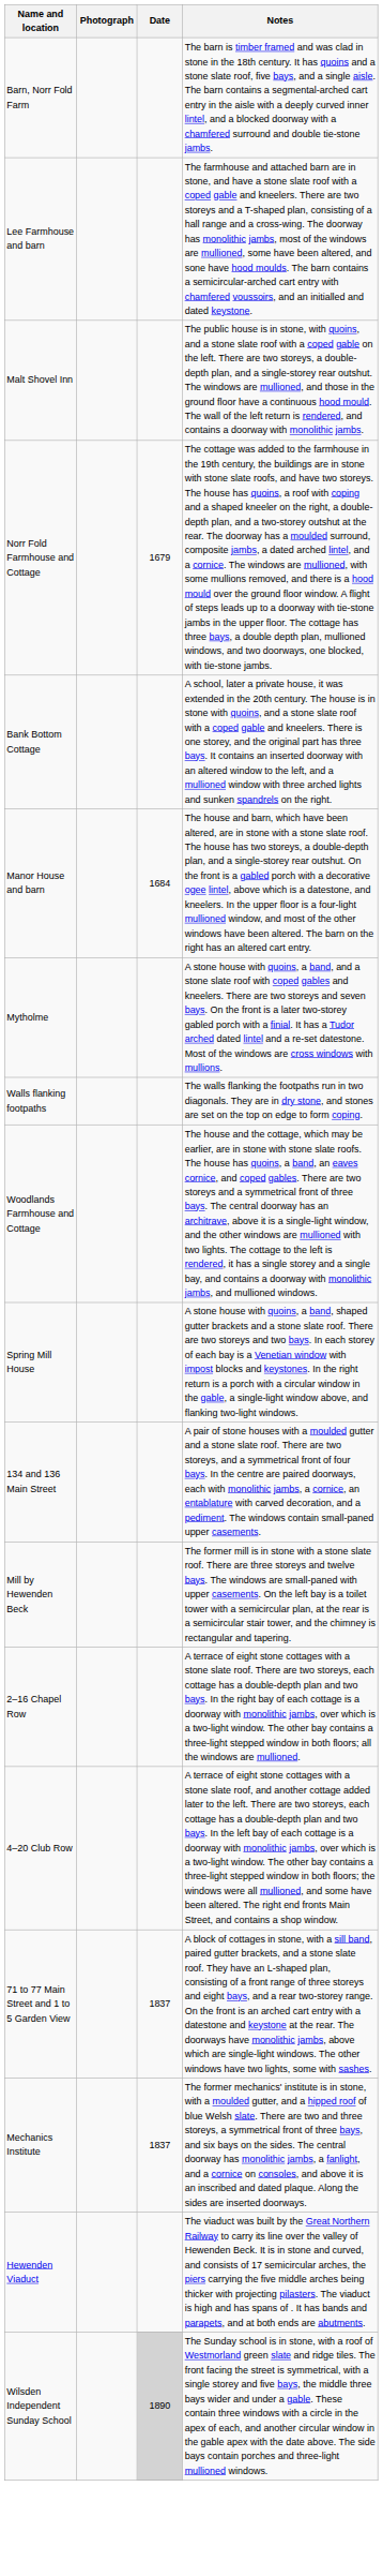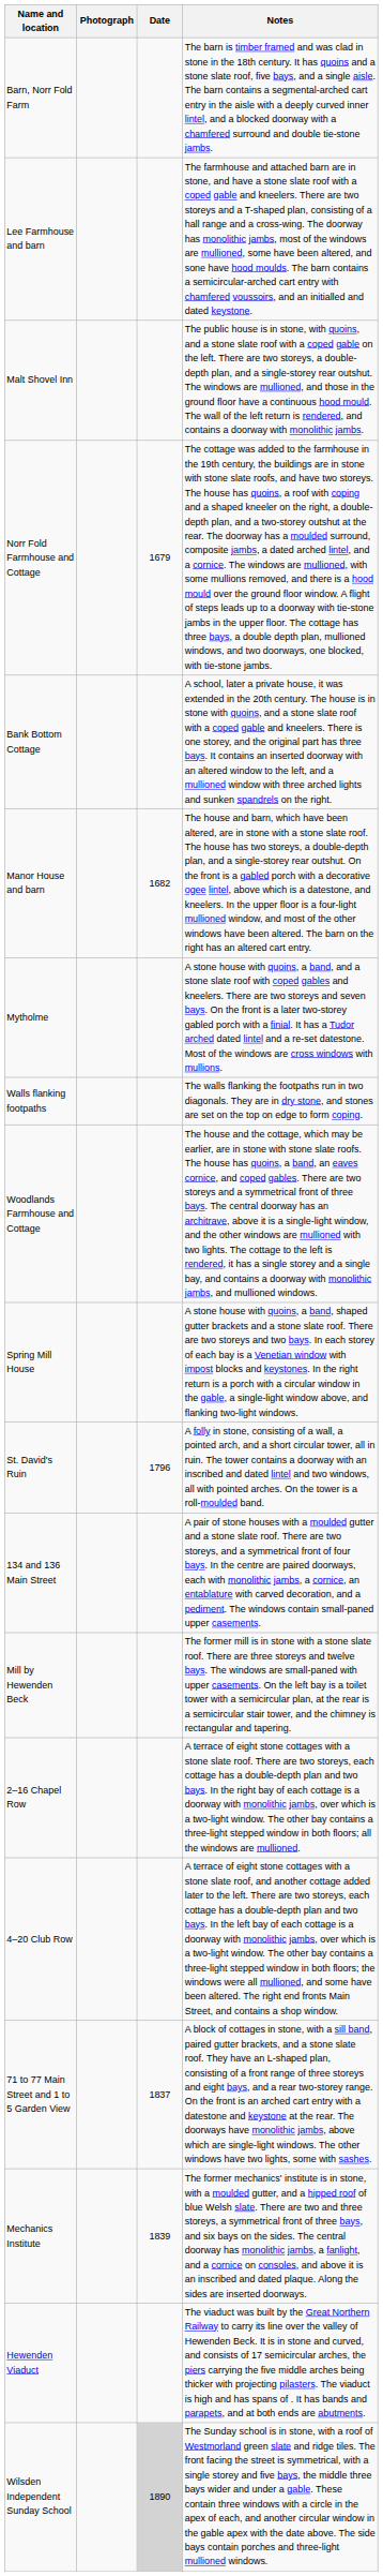Manor House and barn | Date: 1684 -> 1682
+ row: St. David's Ruin | 1796 | A folly in stone, consisting of a wall, a pointed arch, and a short circular tower, all in ruin. The tower contains a doorway with an inscribed and dated lintel and two windows, all with pointed arches. On the tower is a roll-moulded band.
Mechanics Institute | Date: 1837 -> 1839
